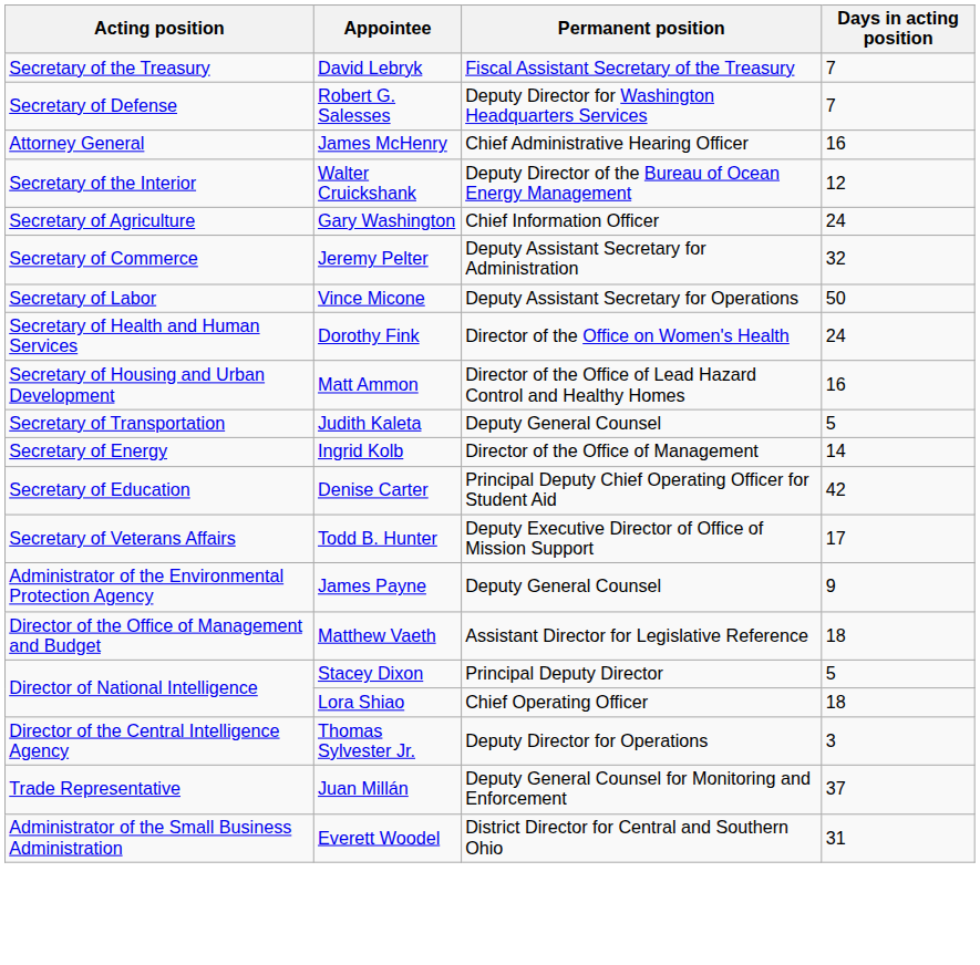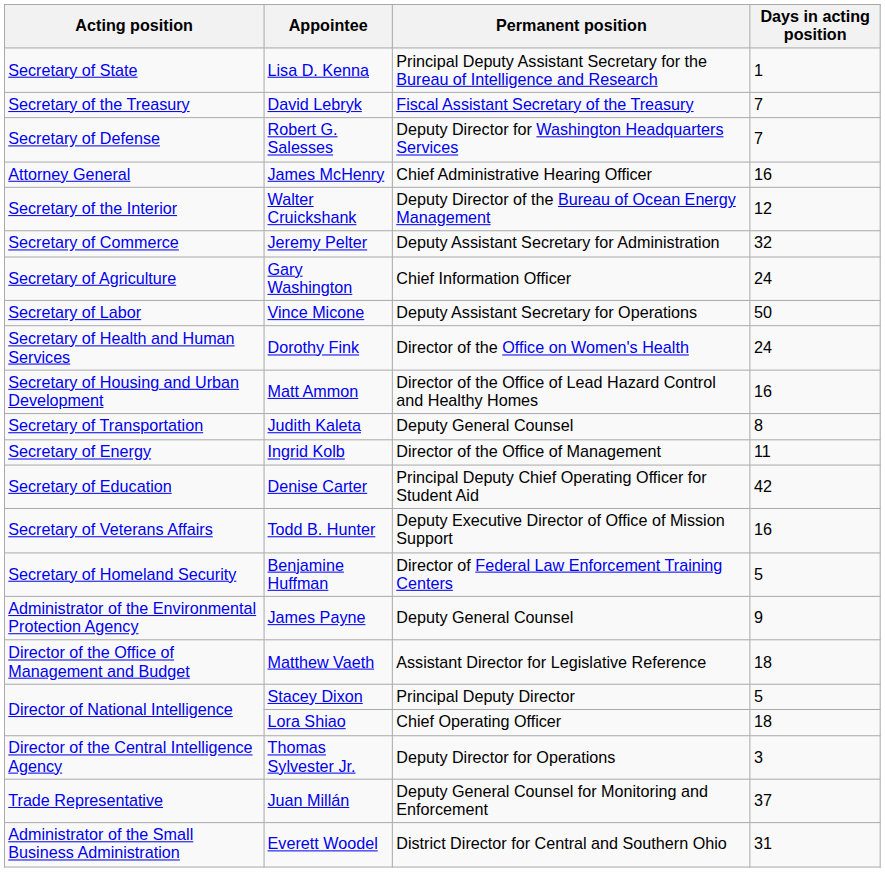+ row: Secretary of State | Lisa D. Kenna | Principal Deputy Assistant Secretary for the Bureau of Intelligence and Research | 1
rows swapped: Gary Washington <-> Jeremy Pelter
Judith Kaleta | Days in acting position: 5 -> 8
Ingrid Kolb | Days in acting position: 14 -> 11
Todd B. Hunter | Days in acting position: 17 -> 16
+ row: Secretary of Homeland Security | Benjamine Huffman | Director of Federal Law Enforcement Training Centers | 5
